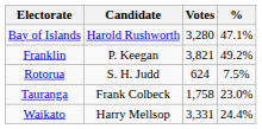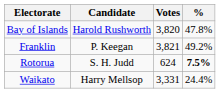Bay of Islands | Votes: 3,280 -> 3,820
Bay of Islands | %: 47.1% -> 47.8%
Rotorua | %: normal -> bold
- row: Tauranga | Frank Colbeck | 1,758 | 23.0%
